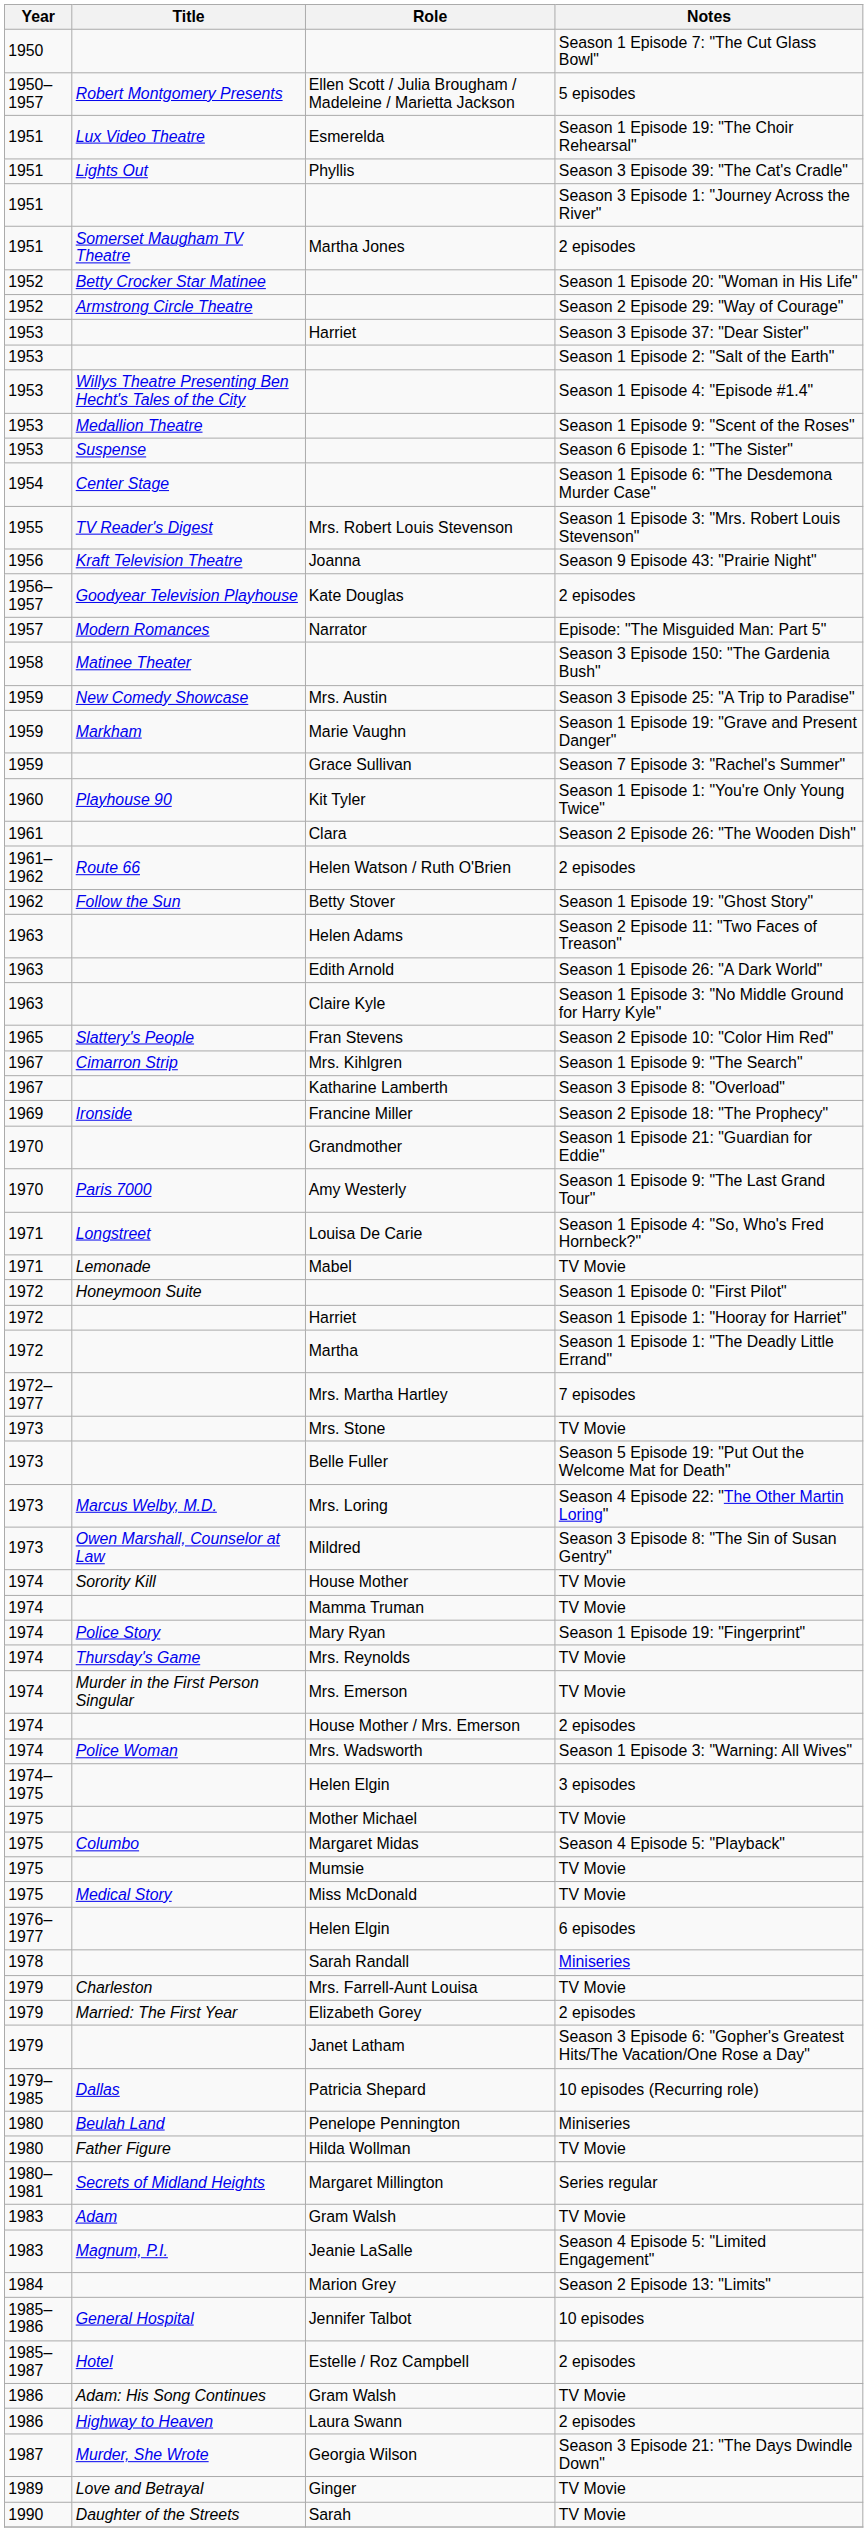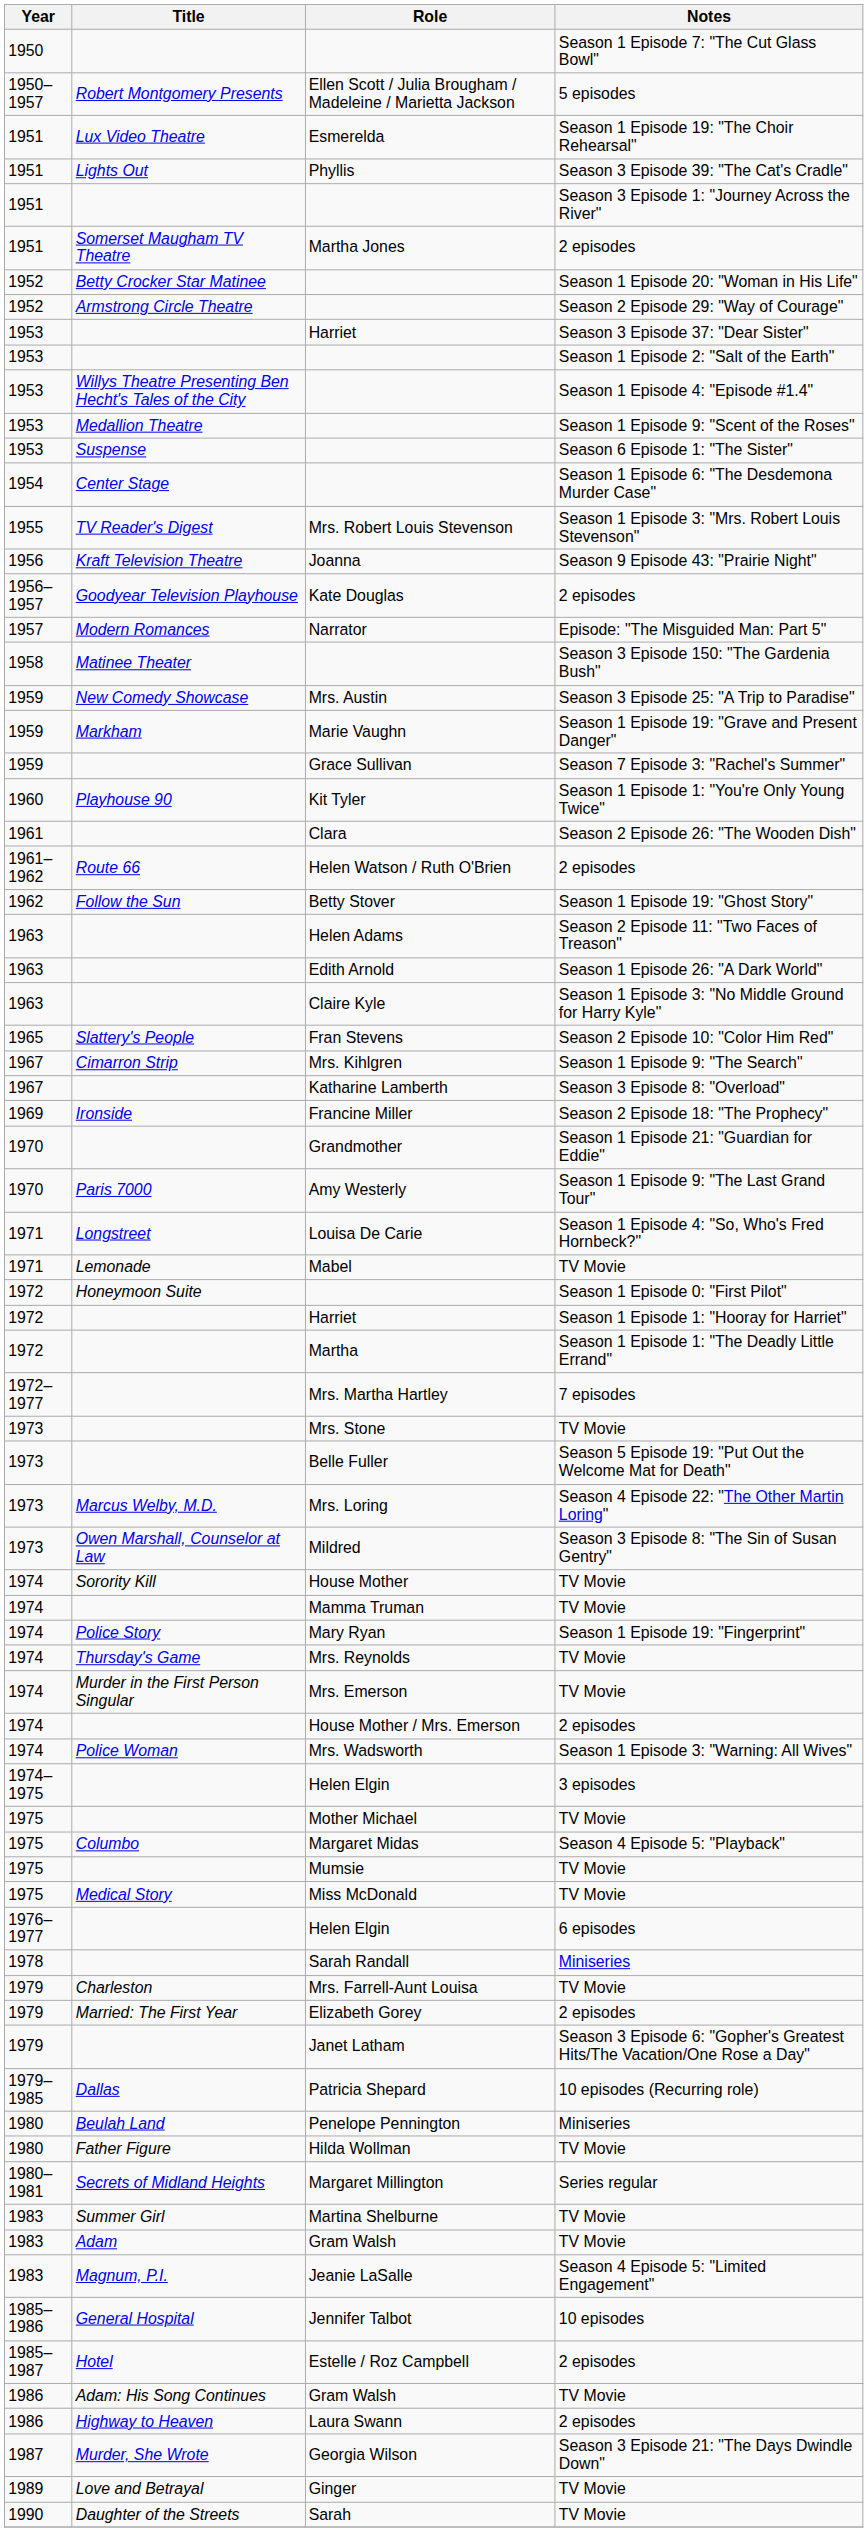+ row: 1983 | Summer Girl | Martina Shelburne | TV Movie
- row: 1984 | Marion Grey | Season 2 Episode 13: "Limits"
